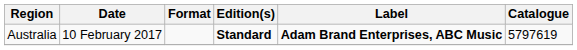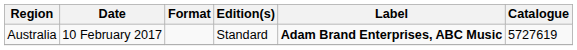Australia | Edition(s): bold -> normal
Australia | Catalogue: 5797619 -> 5727619
